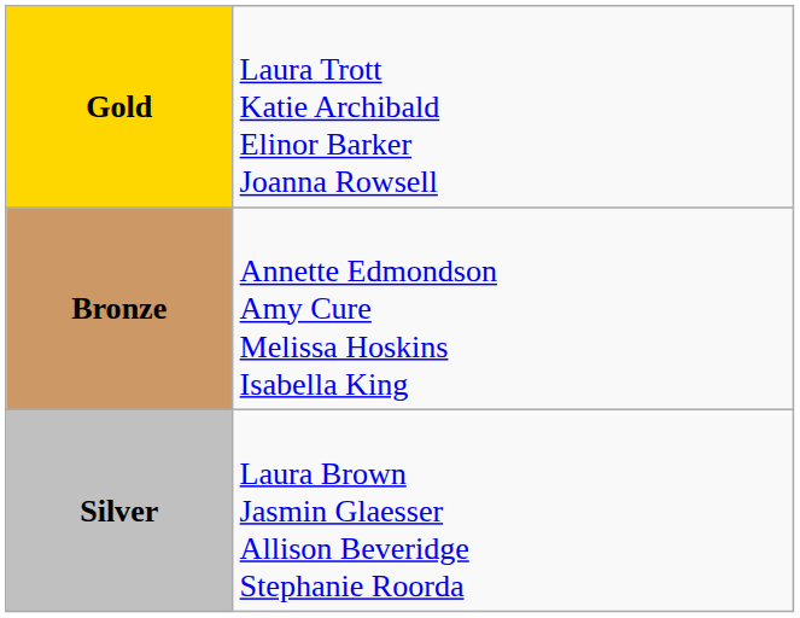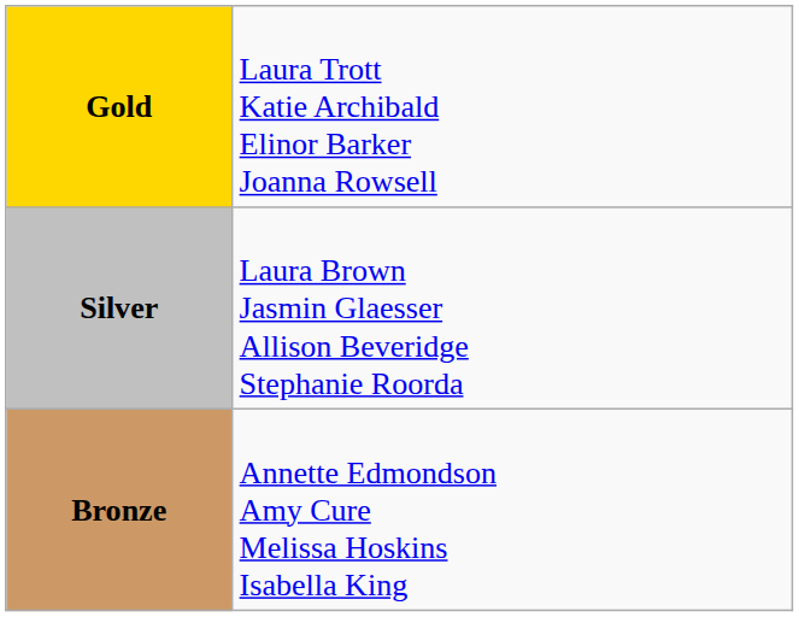rows swapped: Silver <-> Bronze
